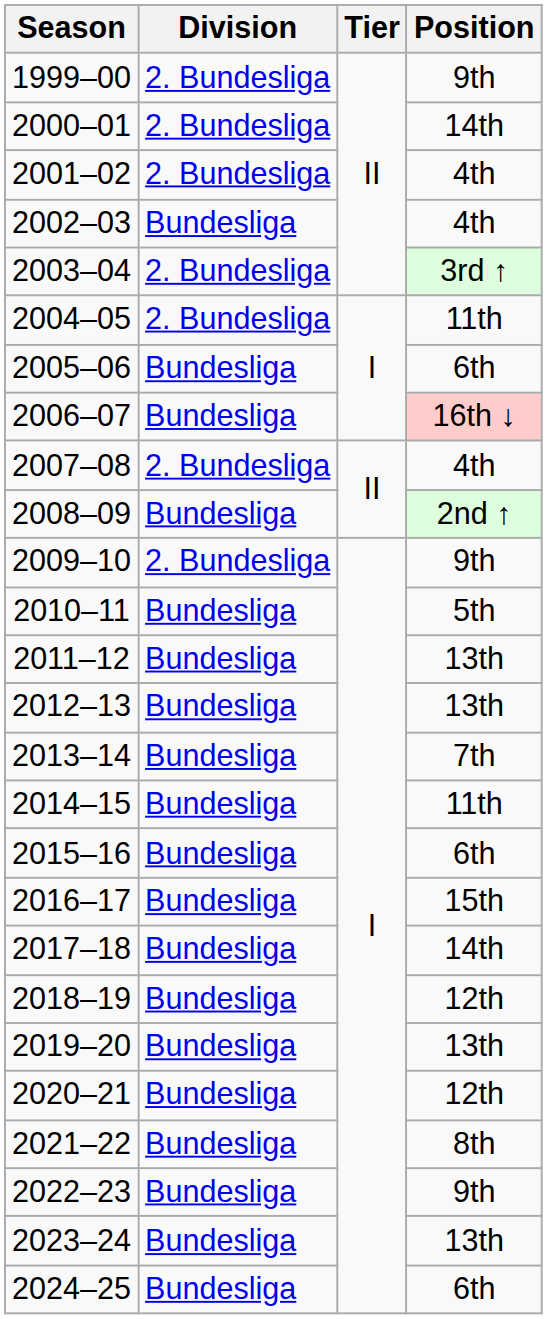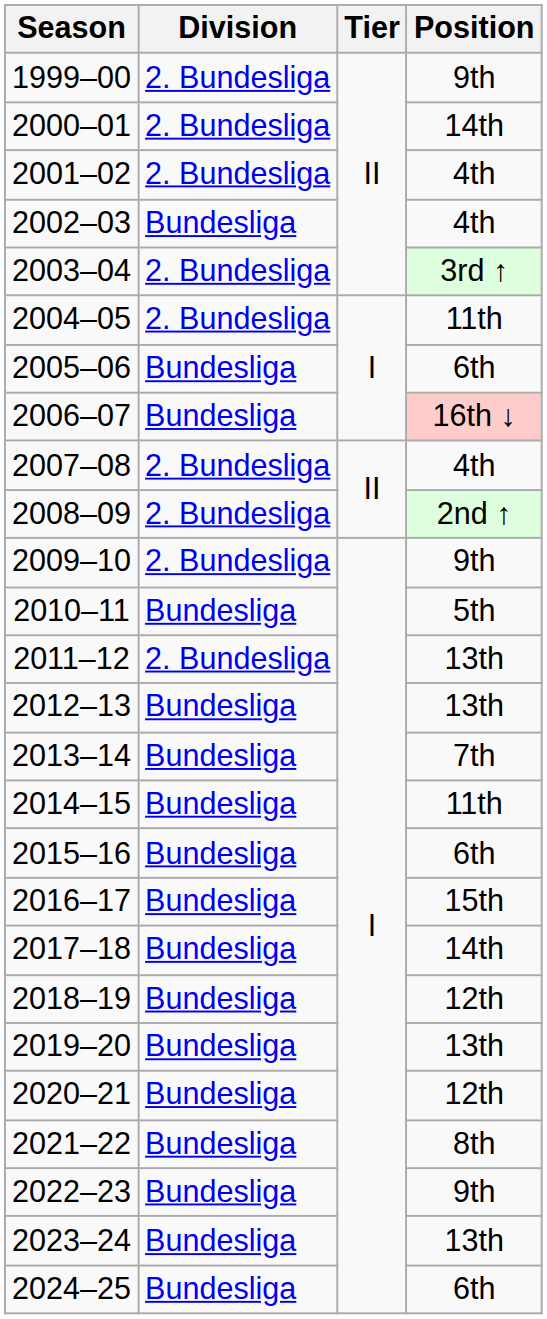2008–09 | Division: Bundesliga -> 2. Bundesliga
2011–12 | Division: Bundesliga -> 2. Bundesliga
